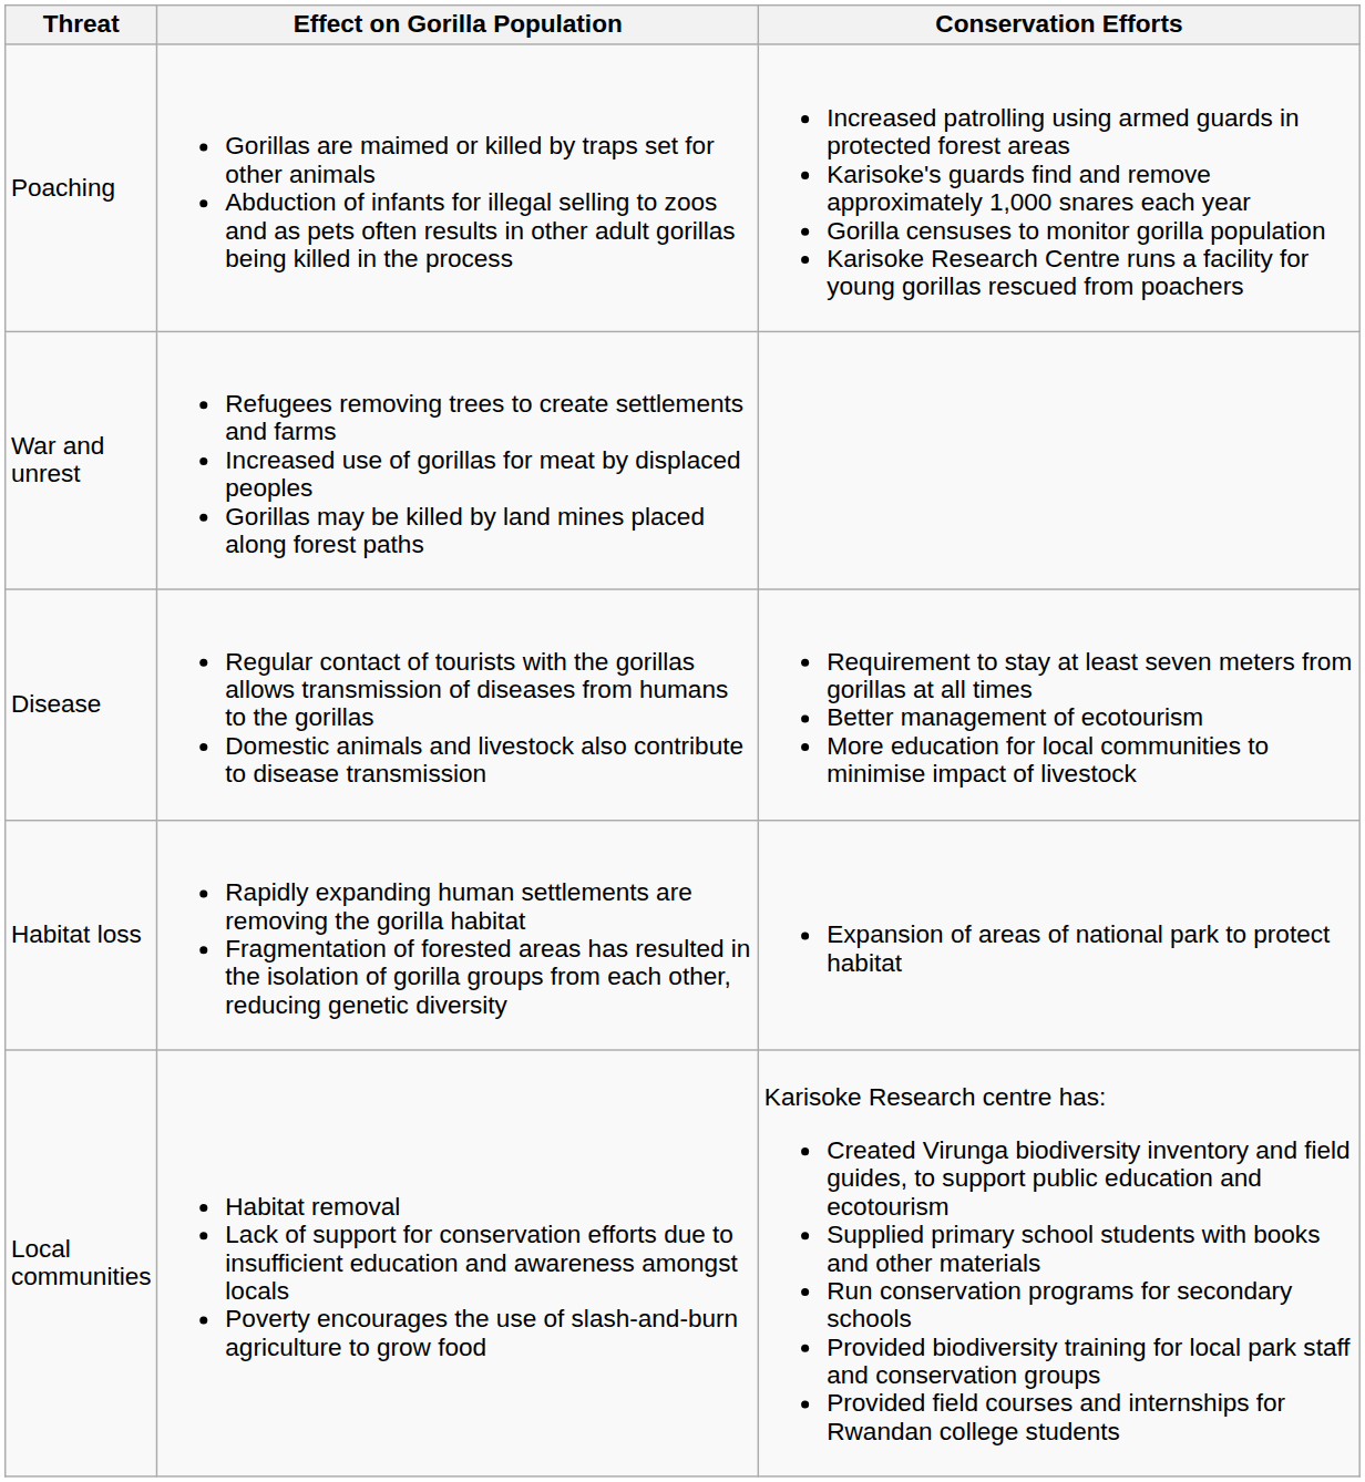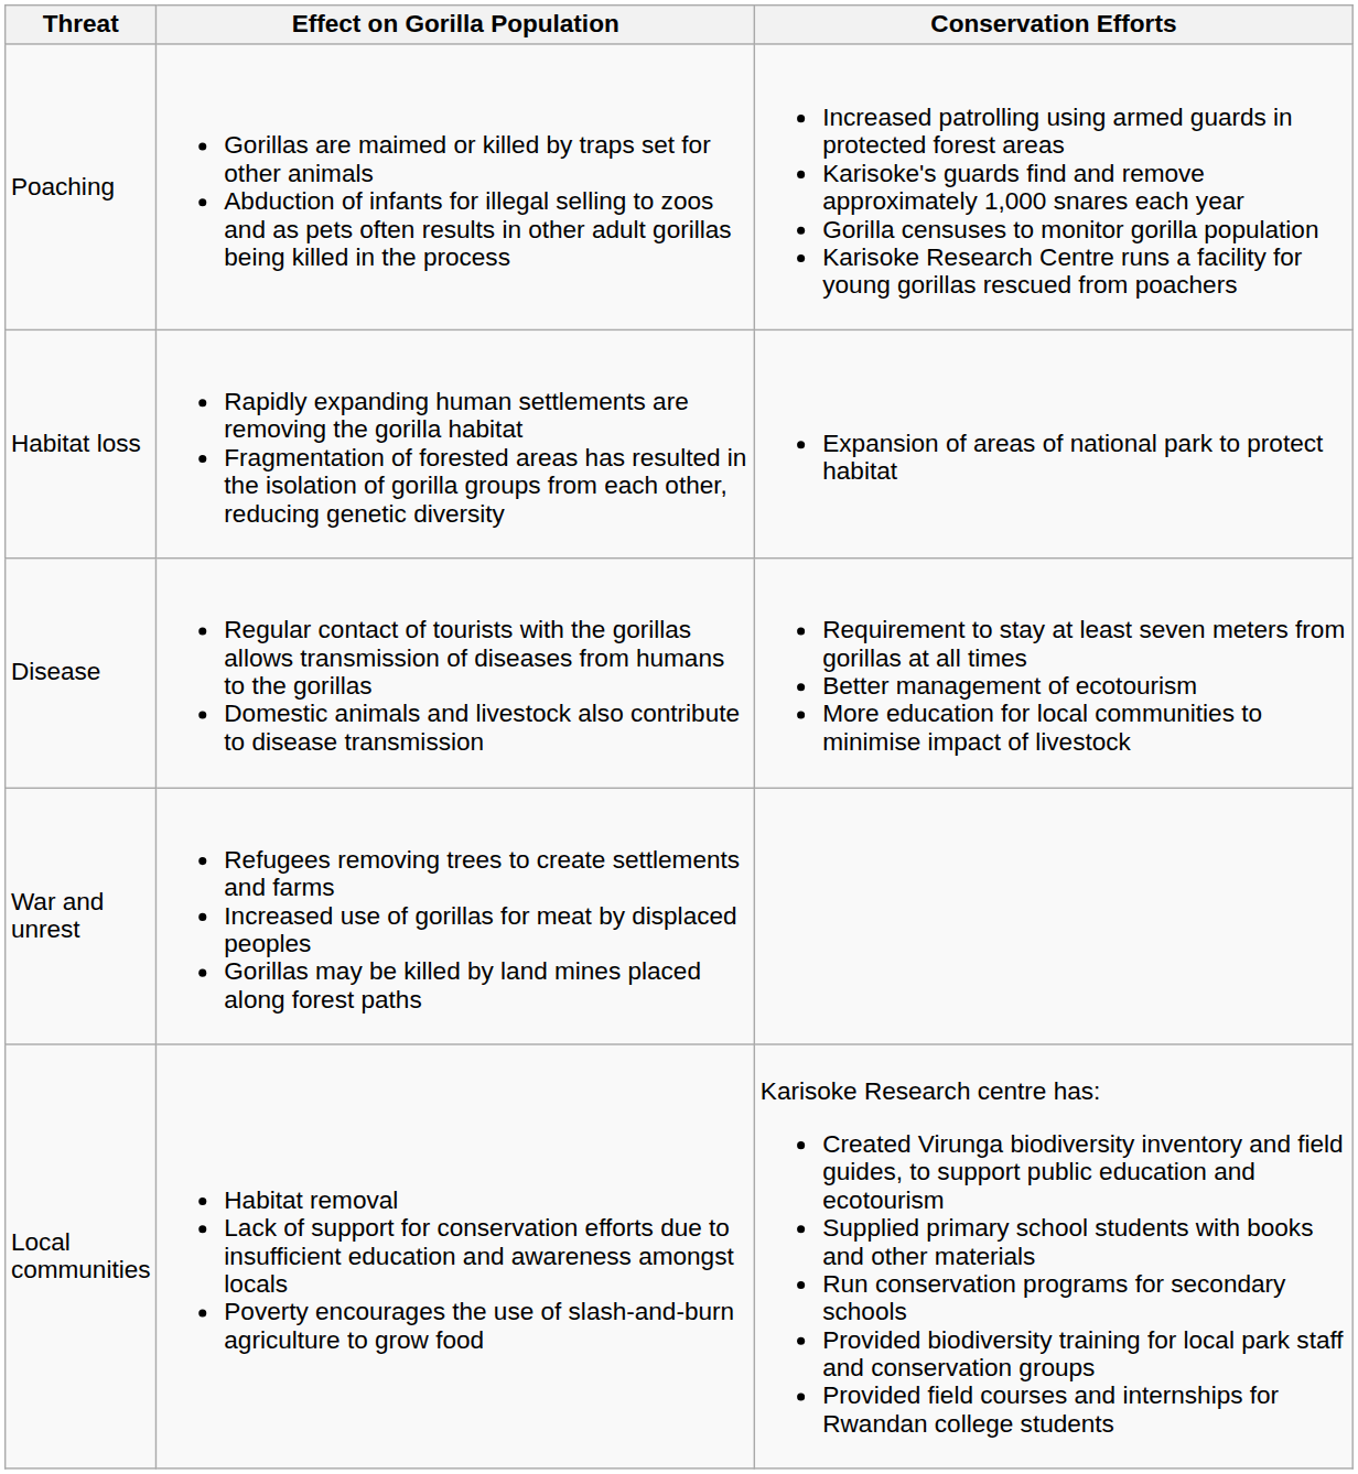rows swapped: Habitat loss <-> War and unrest
